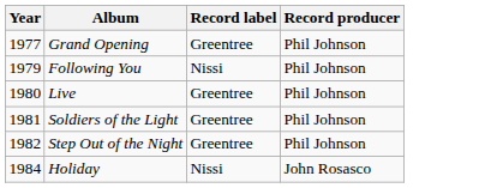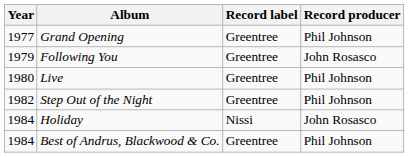Following You | Record label: Nissi -> Greentree
Following You | Record producer: Phil Johnson -> John Rosasco
- row: 1981 | Soldiers of the Light | Greentree | Phil Johnson
+ row: 1984 | Best of Andrus, Blackwood & Co. | Greentree | Phil Johnson
